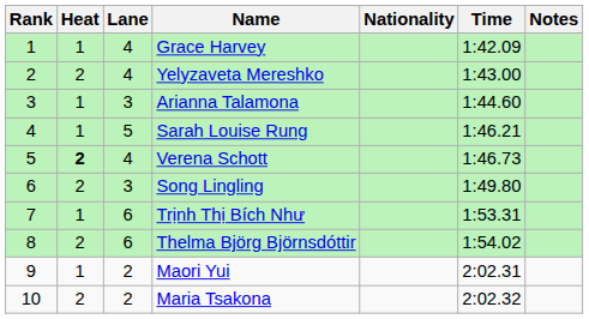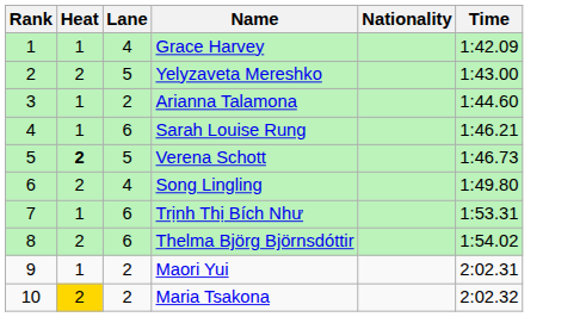- column: Notes
Yelyzaveta Mereshko | Lane: 4 -> 5
Arianna Talamona | Lane: 3 -> 2
Sarah Louise Rung | Lane: 5 -> 6
Verena Schott | Lane: 4 -> 5
Song Lingling | Lane: 3 -> 4
Maria Tsakona | Heat: no background -> gold background
